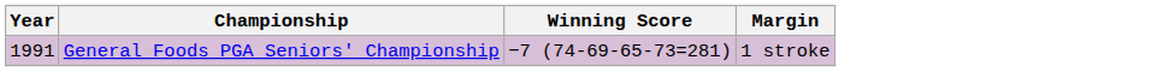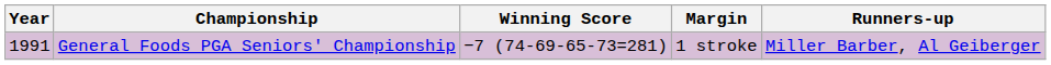+ column: Runners-up | Miller Barber, Al Geiberger
